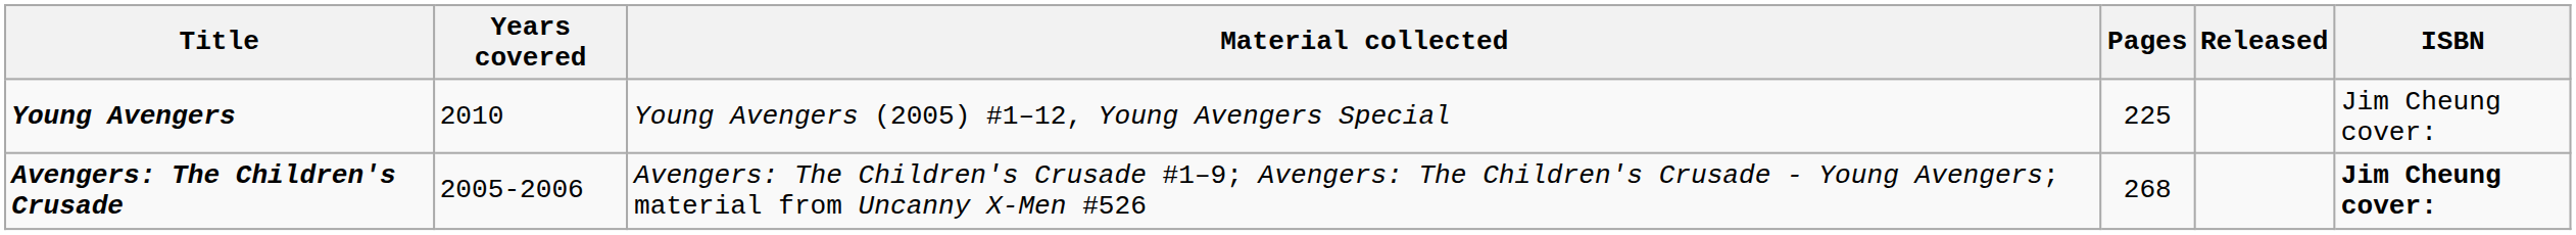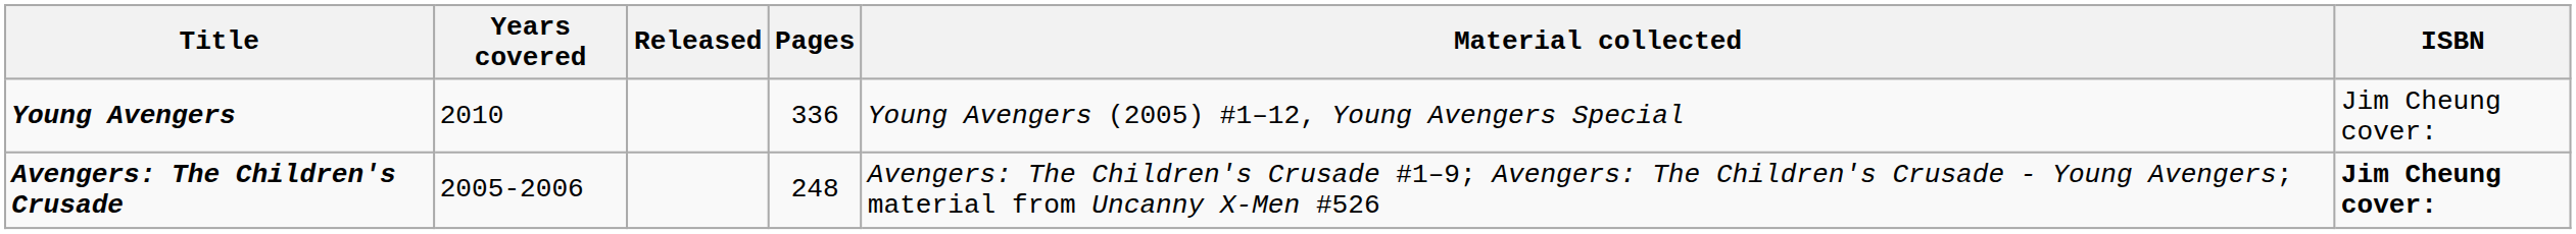columns swapped: Material collected <-> Released
Young Avengers | Pages: 225 -> 336
Avengers: The Children's Crusade | Pages: 268 -> 248
